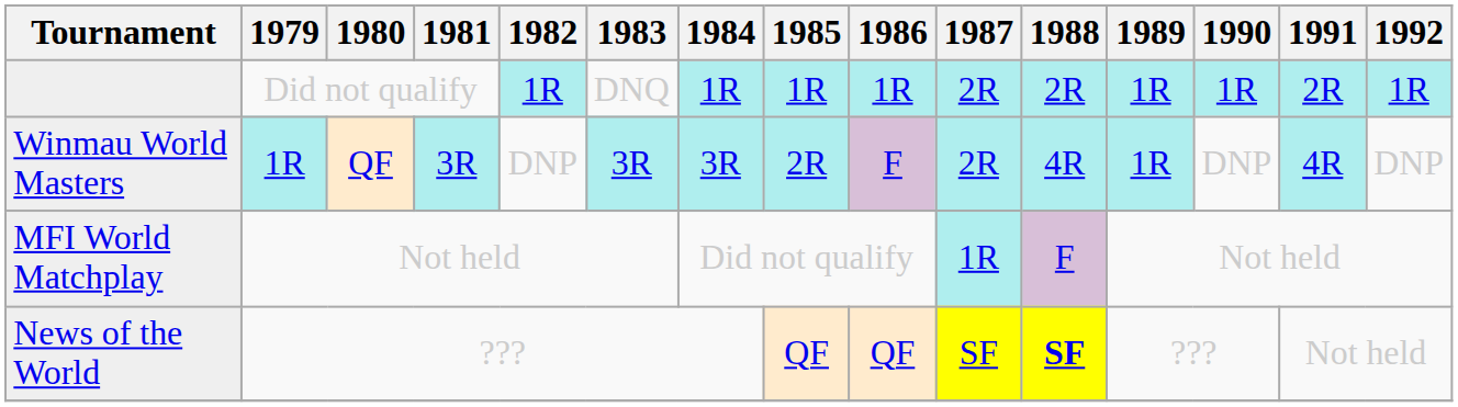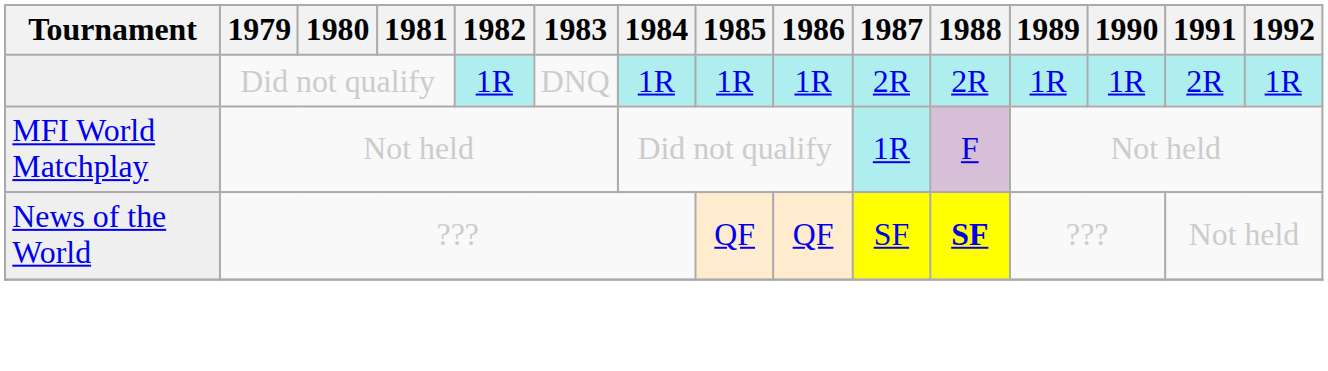- row: Winmau World Masters | 1R | QF | 3R | DNP | 3R | 3R | 2R | F | 2R | 4R | 1R | DNP | 4R | DNP
